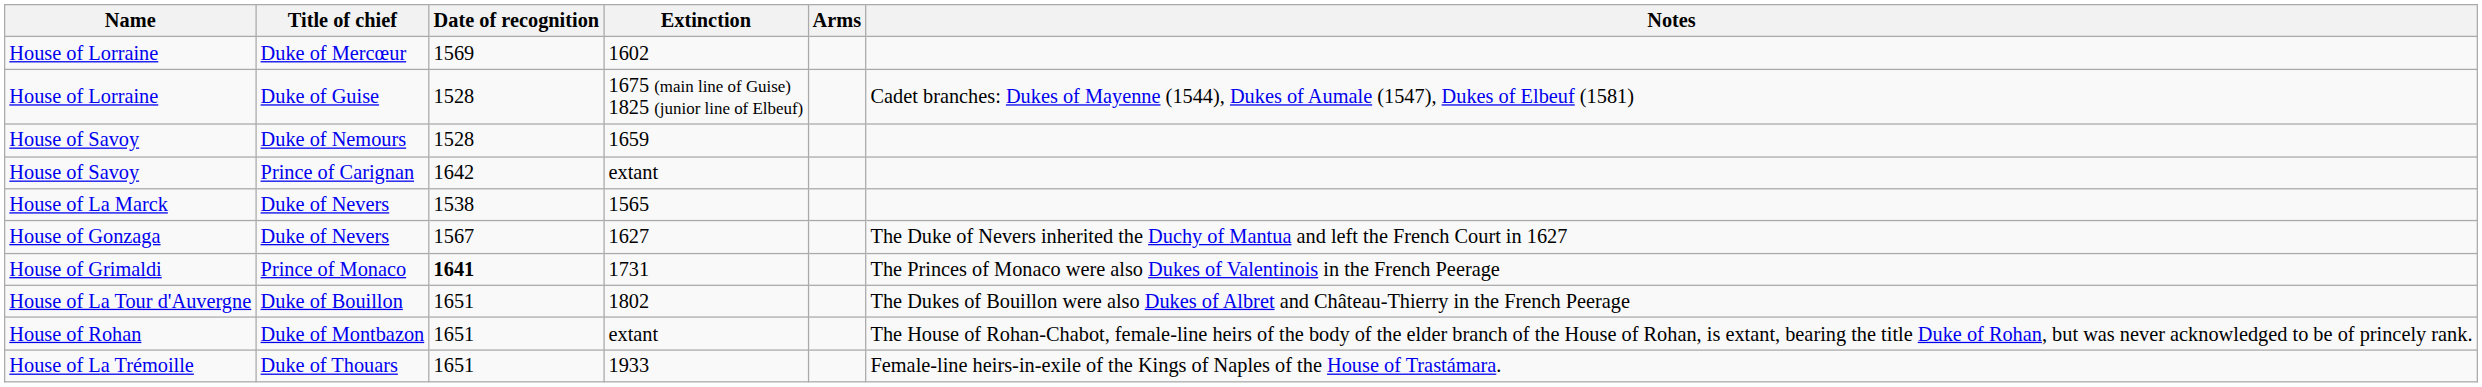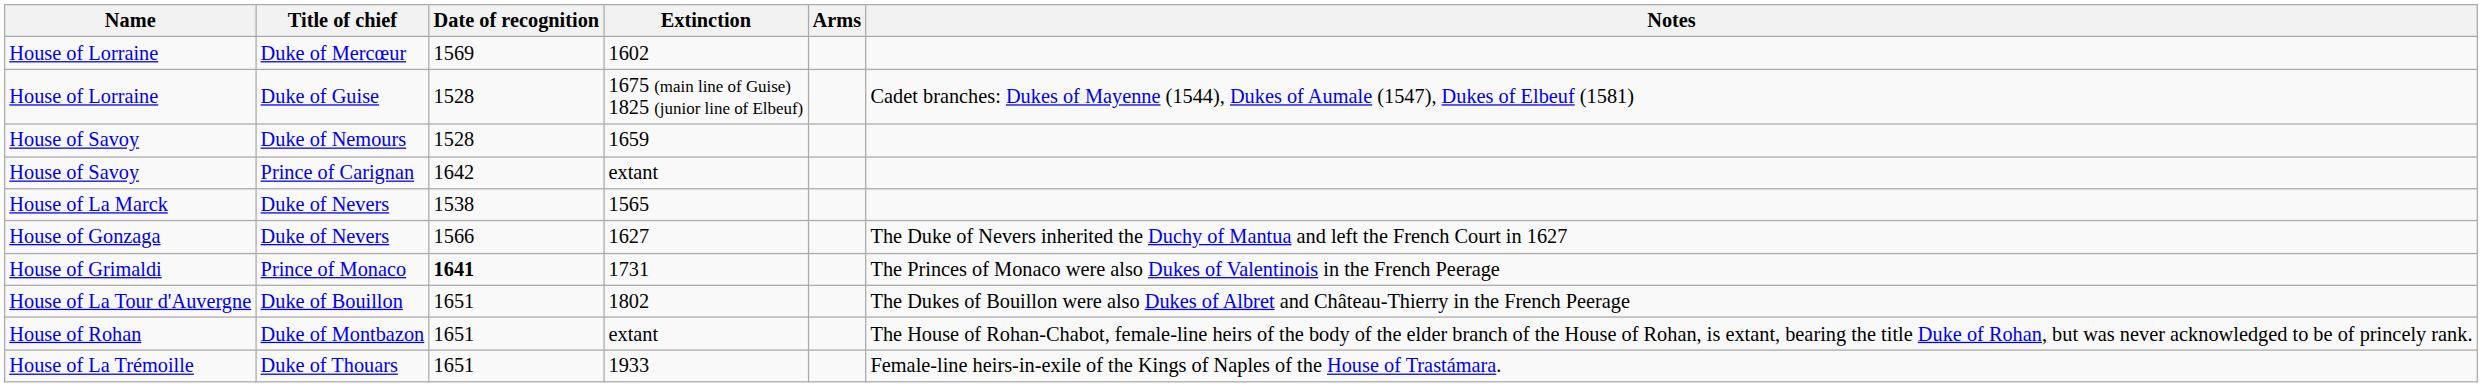Duke of Nevers / 1627 | Date of recognition: 1567 -> 1566
